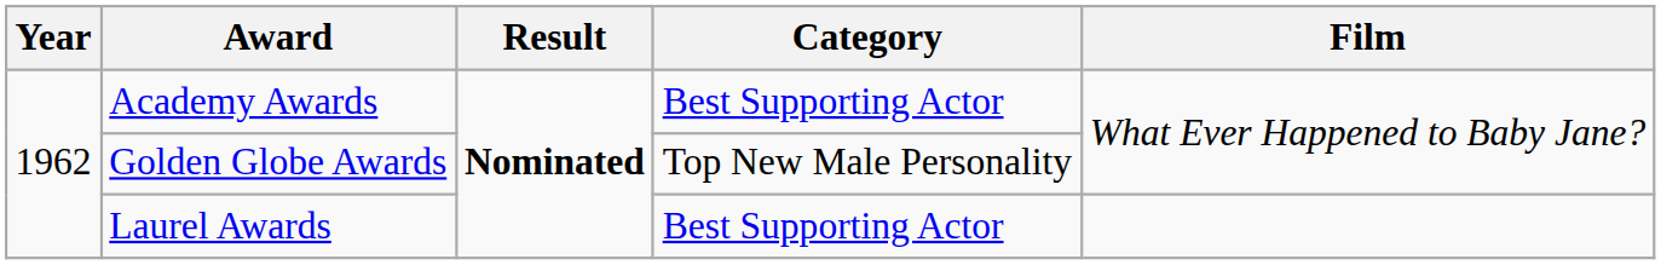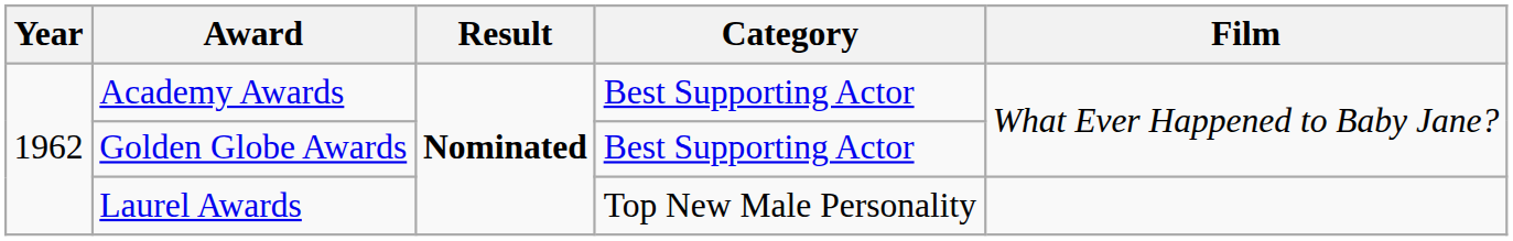Golden Globe Awards | Category: Top New Male Personality -> Best Supporting Actor
Laurel Awards | Category: Best Supporting Actor -> Top New Male Personality
